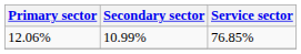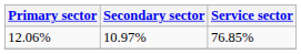12.06% | Secondary sector: 10.99% -> 10.97%
